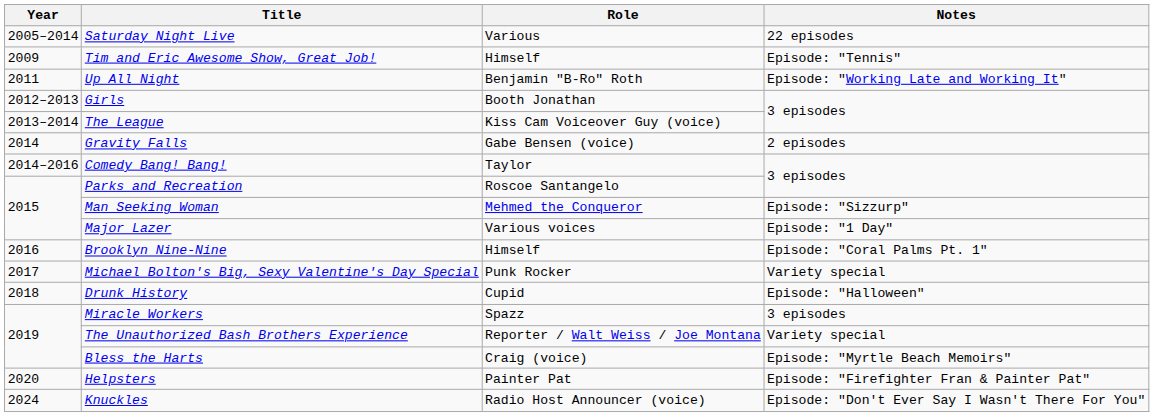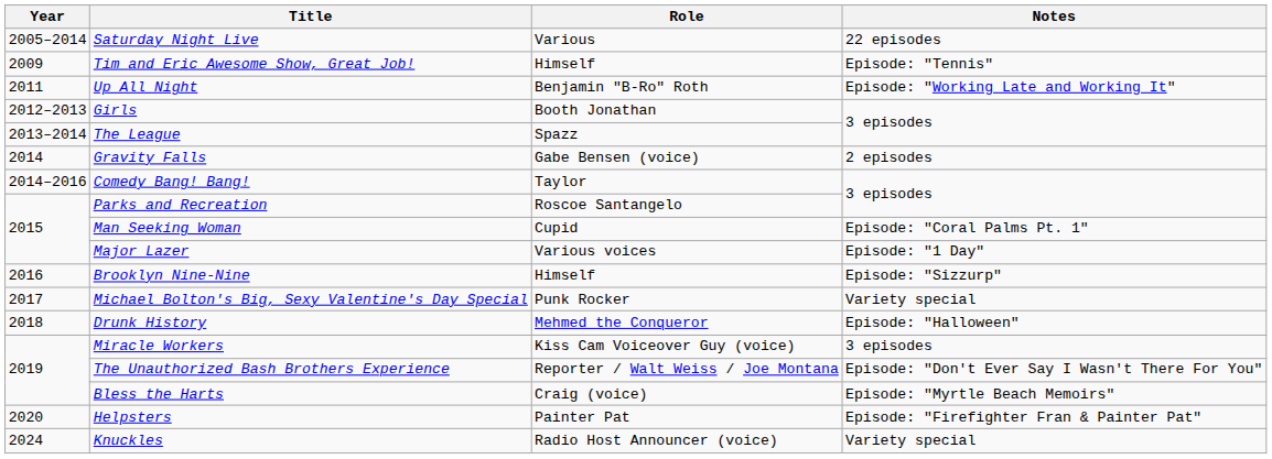The League | Role: Kiss Cam Voiceover Guy (voice) -> Spazz
Man Seeking Woman | Role: Mehmed the Conqueror -> Cupid
Man Seeking Woman | Notes: Episode: "Sizzurp" -> Episode: "Coral Palms Pt. 1"
Brooklyn Nine-Nine | Notes: Episode: "Coral Palms Pt. 1" -> Episode: "Sizzurp"
Drunk History | Role: Cupid -> Mehmed the Conqueror
Miracle Workers | Role: Spazz -> Kiss Cam Voiceover Guy (voice)
The Unauthorized Bash Brothers Experience | Notes: Variety special -> Episode: "Don't Ever Say I Wasn't There For You"
Knuckles | Notes: Episode: "Don't Ever Say I Wasn't There For You" -> Variety special
